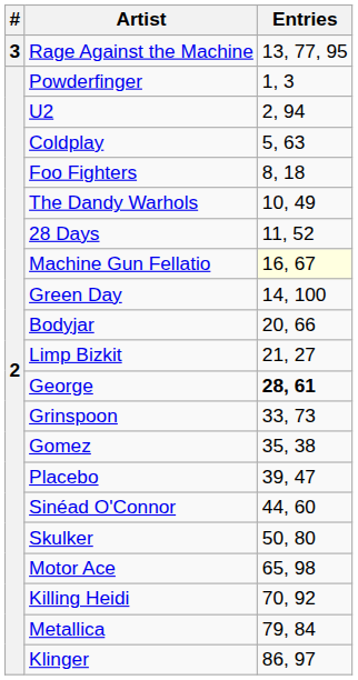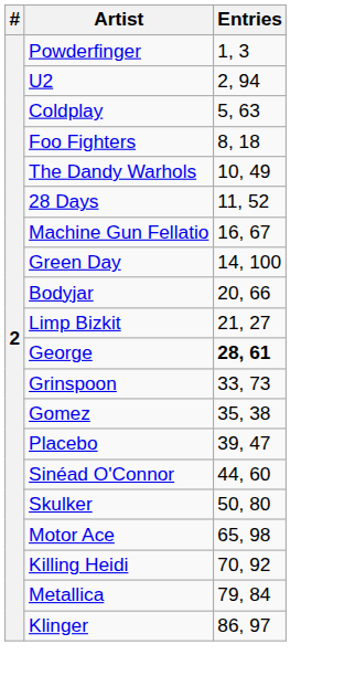- row: 3 | Rage Against the Machine | 13, 77, 95
Machine Gun Fellatio | Entries: lightyellow background -> no background
